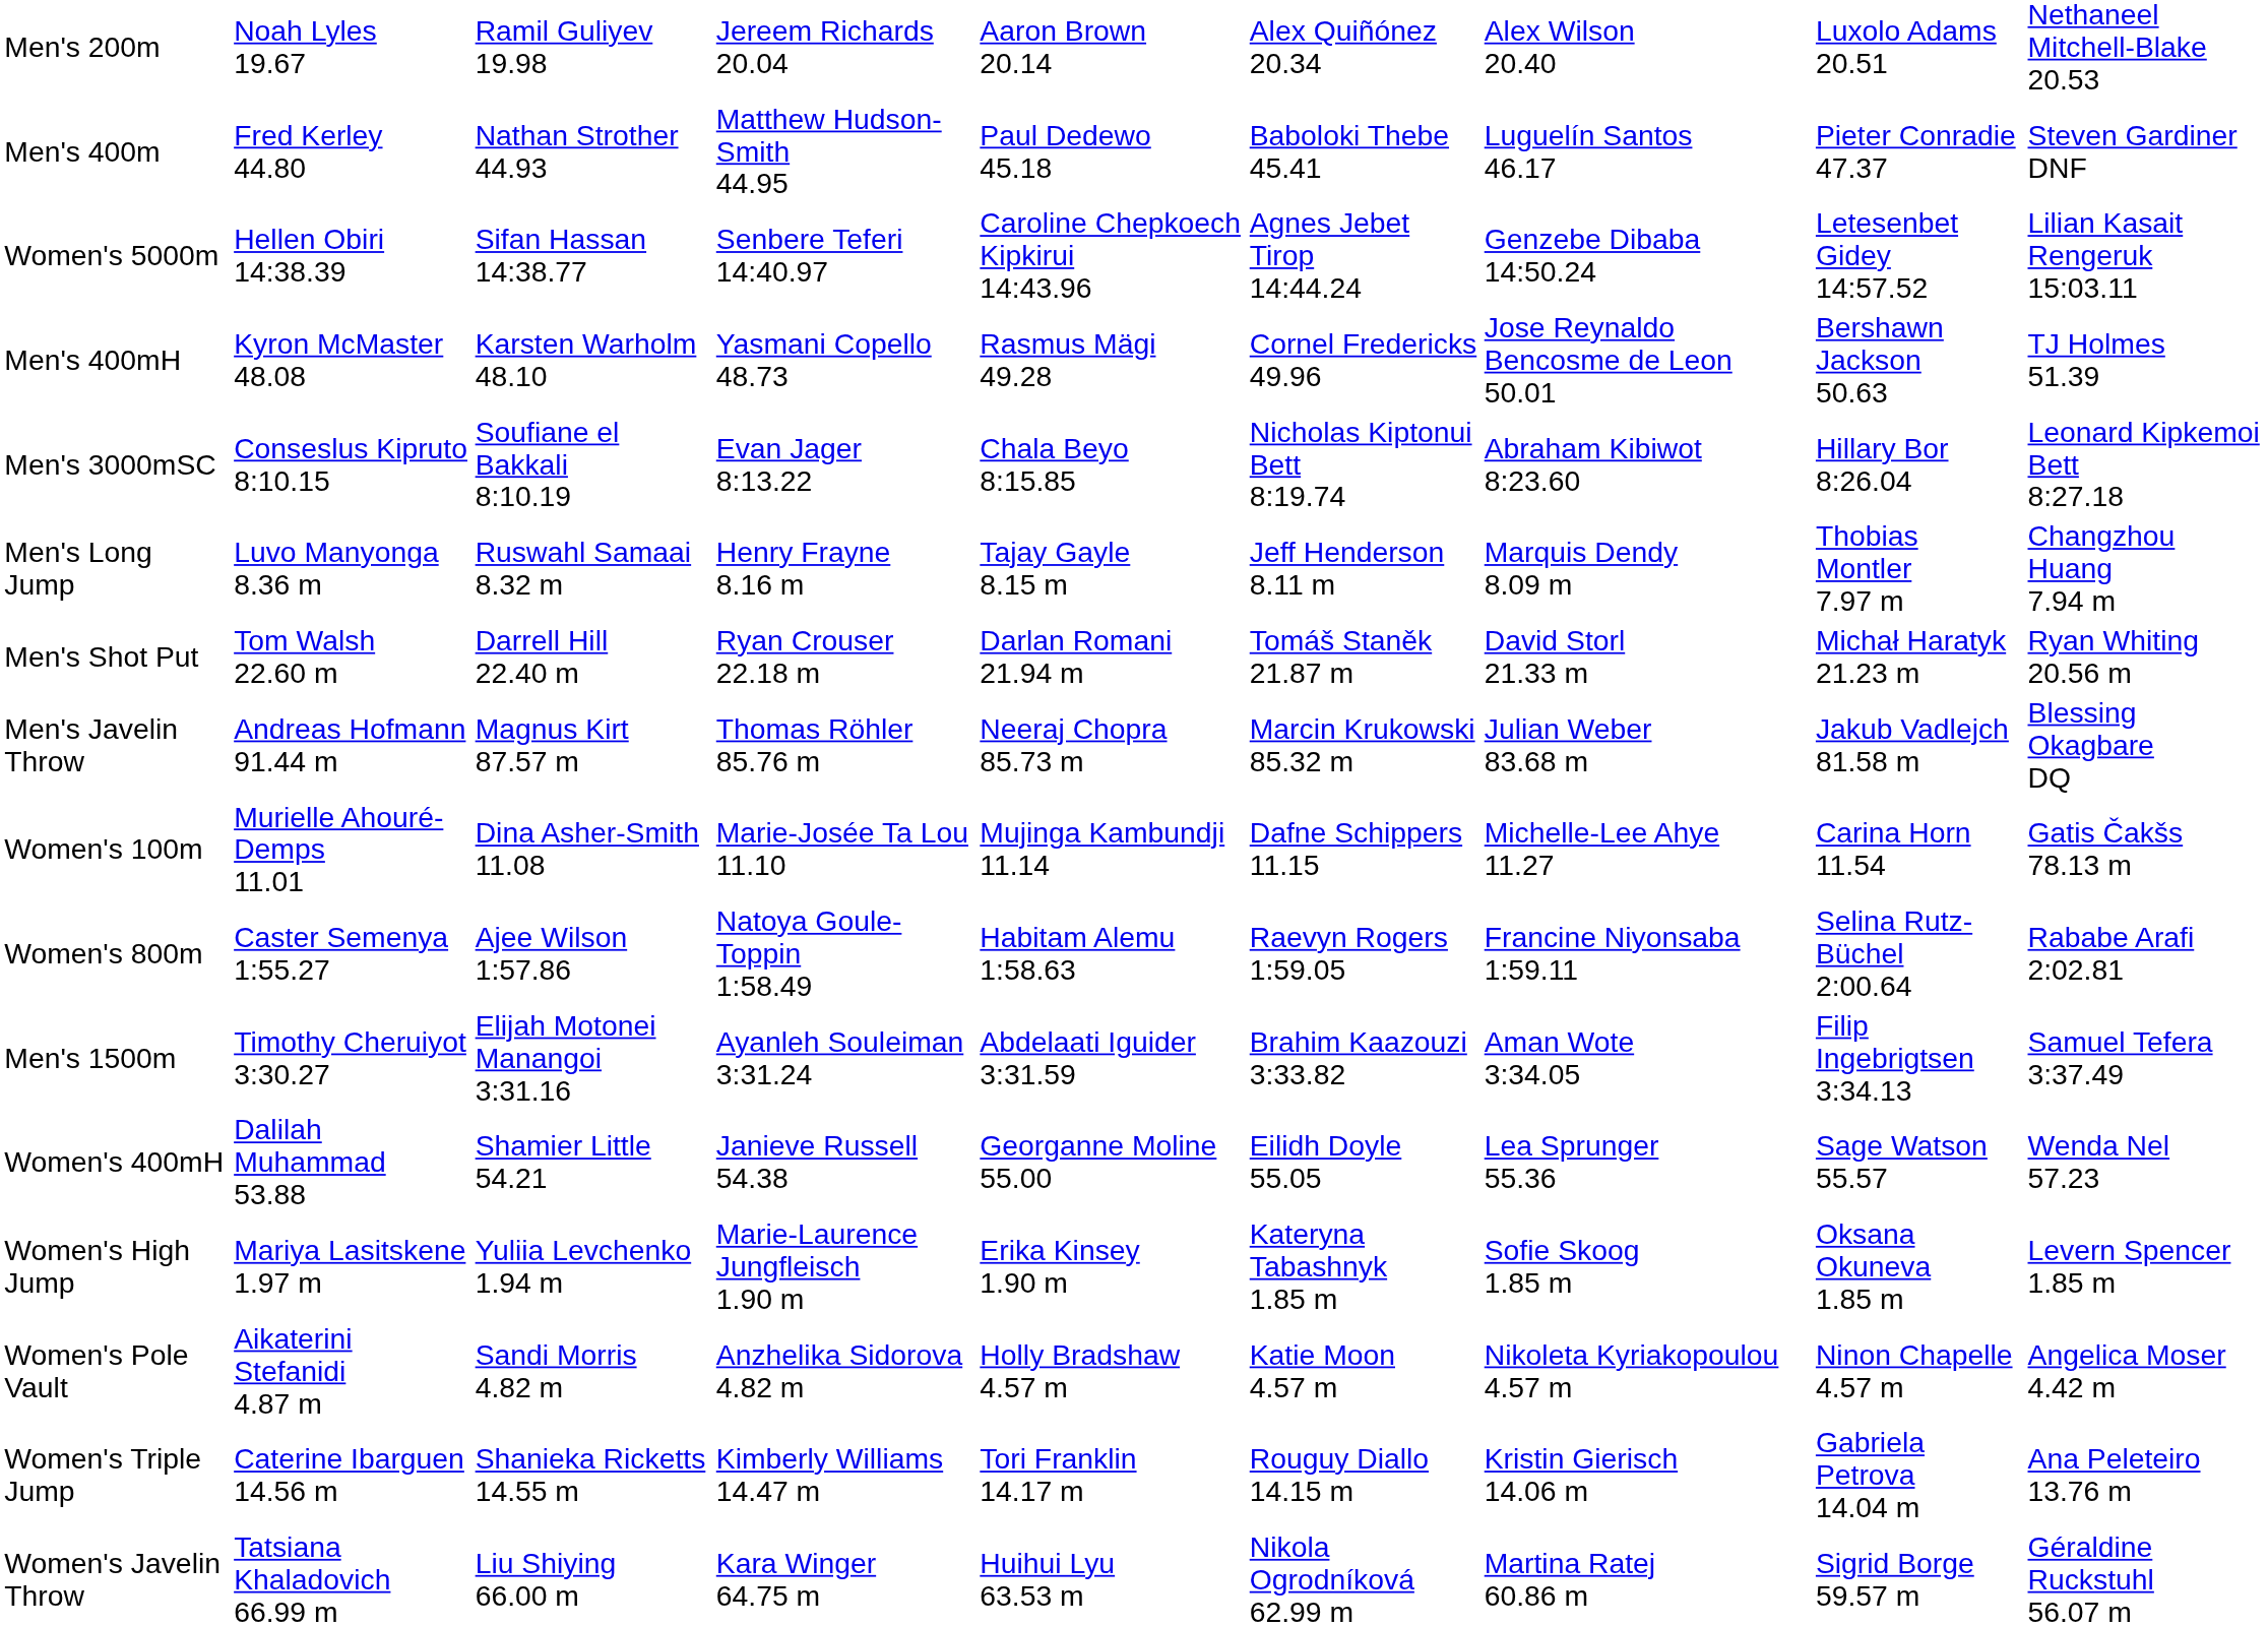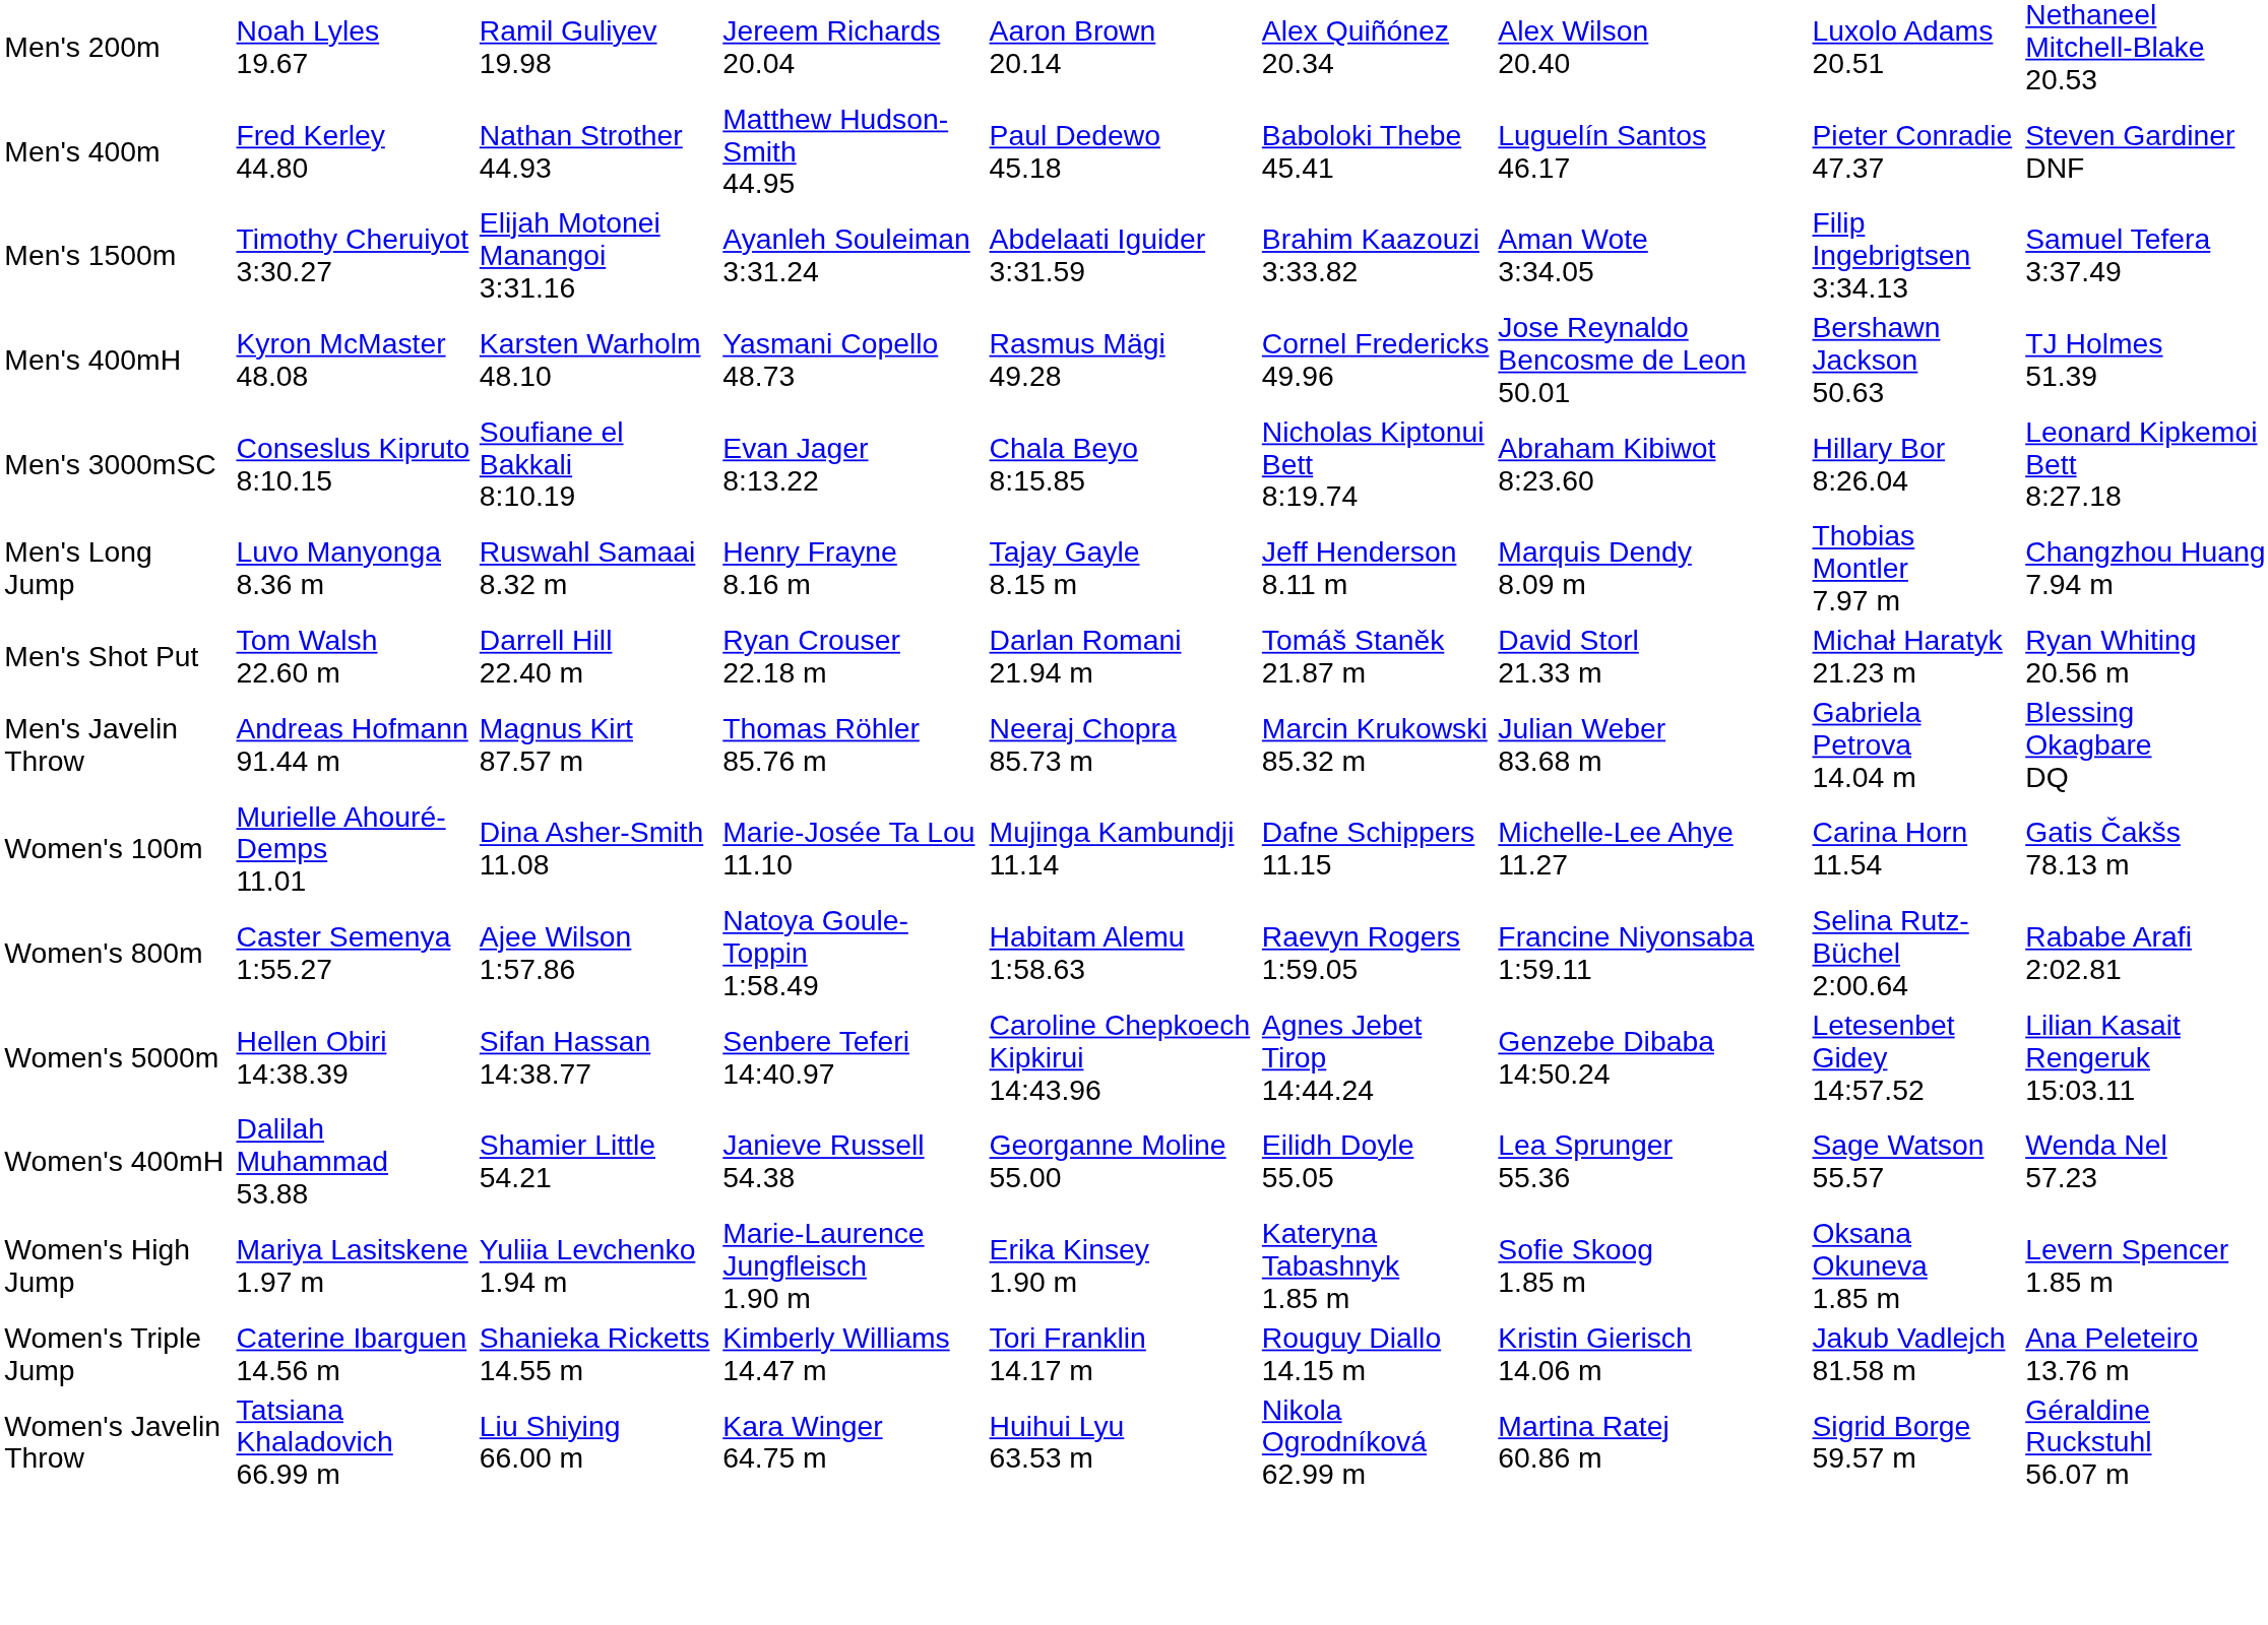rows swapped: Men's 1500m <-> Women's 5000m
Men's Javelin Throw | column 8: Jakub Vadlejch 81.58 m -> Gabriela Petrova 14.04 m
- row: Women's Pole Vault | Aikaterini Stefanidi 4.87 m | Sandi Morris 4.82 m | Anzhelika Sidorova 4.82 m | Holly Bradshaw 4.57 m | Katie Moon 4.57 m | Nikoleta Kyriakopoulou 4.57 m | Ninon Chapelle 4.57 m | Angelica Moser 4.42 m
Women's Triple Jump | column 8: Gabriela Petrova 14.04 m -> Jakub Vadlejch 81.58 m
